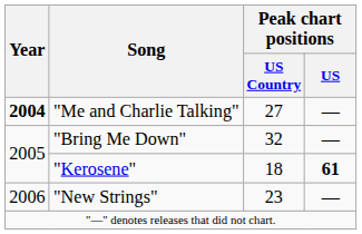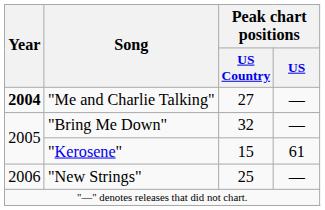"Kerosene" | Peak chart positions / US Country: 18 -> 15
"Kerosene" | Peak chart positions / US: bold -> normal
"New Strings" | Peak chart positions / US Country: 23 -> 25
